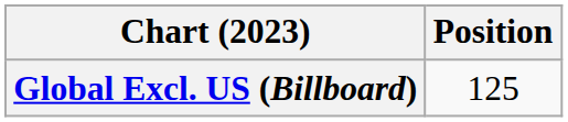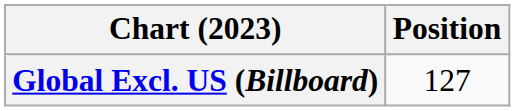Global Excl. US (Billboard) | Position: 125 -> 127
